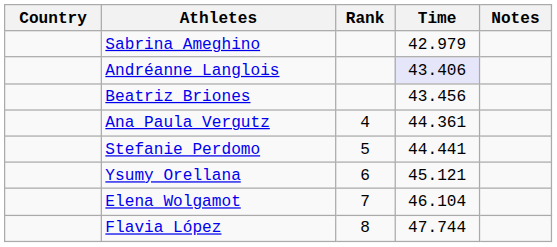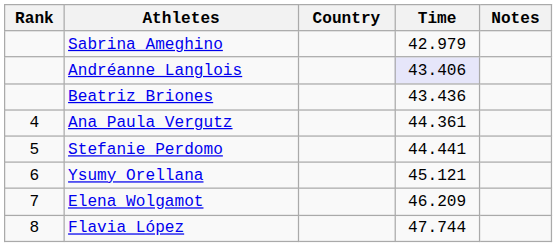columns swapped: Rank <-> Country
Beatriz Briones | Time: 43.456 -> 43.436
Elena Wolgamot | Time: 46.104 -> 46.209
